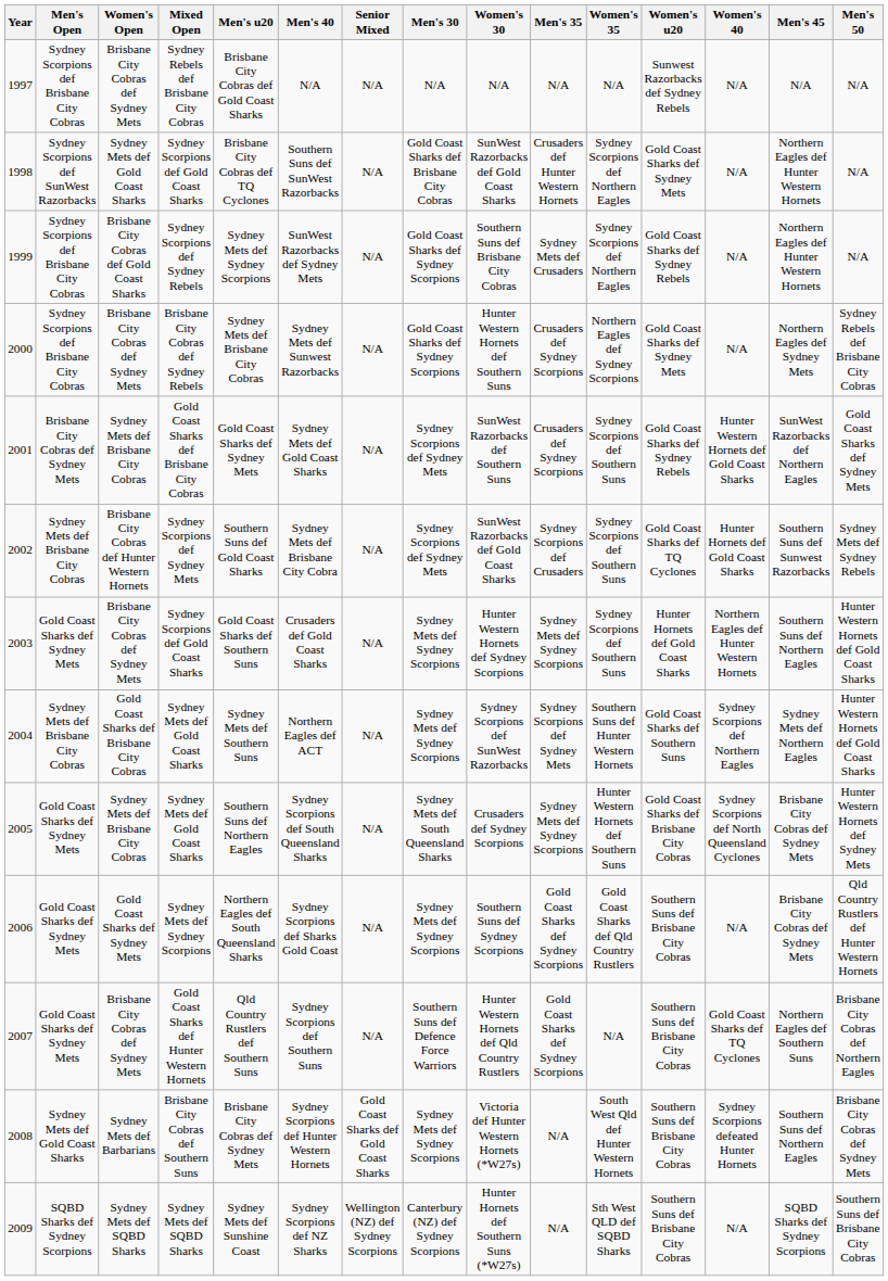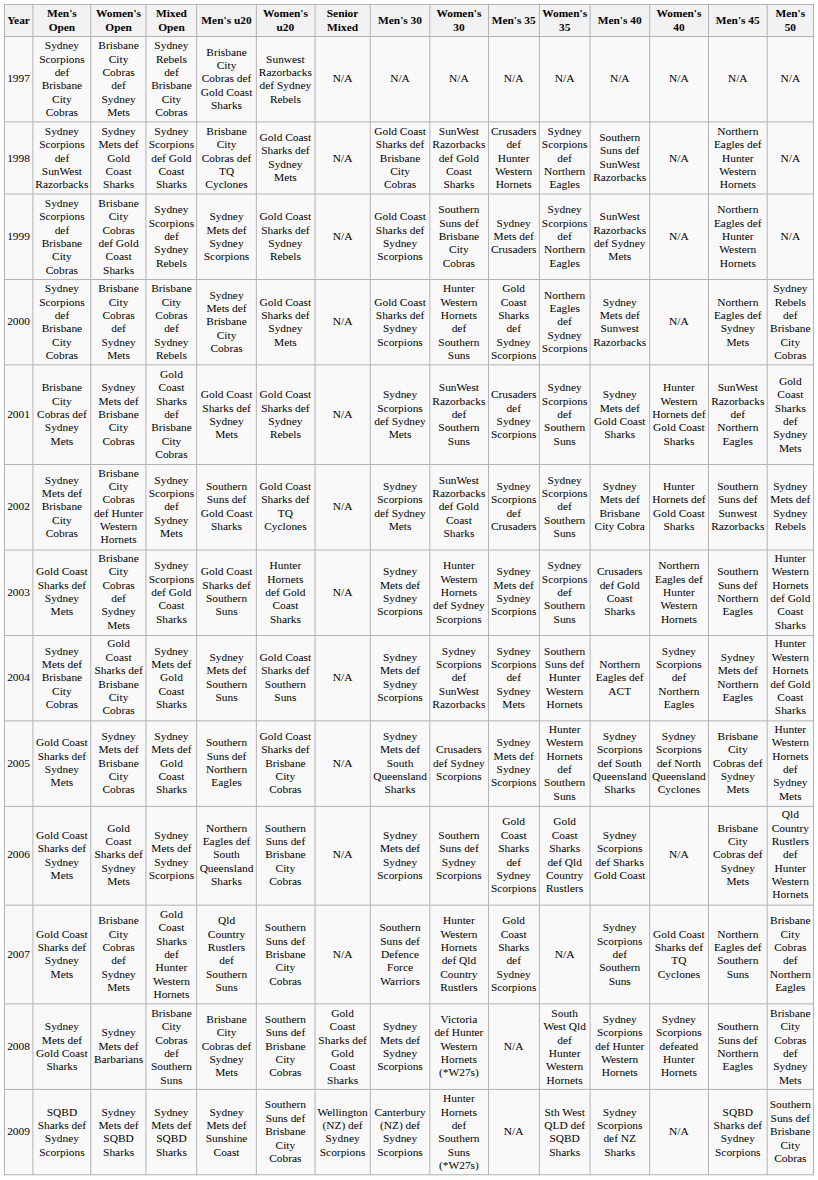columns swapped: Women's u20 <-> Men's 40
2000 | Men's 35: Crusaders def Sydney Scorpions -> Gold Coast Sharks def Sydney Scorpions
